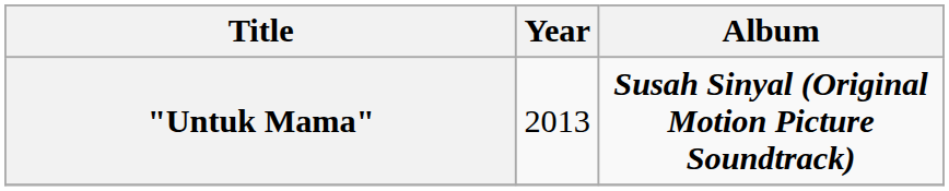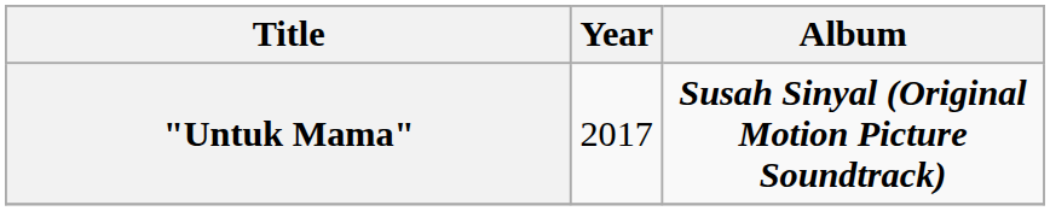"Untuk Mama" | Year: 2013 -> 2017
